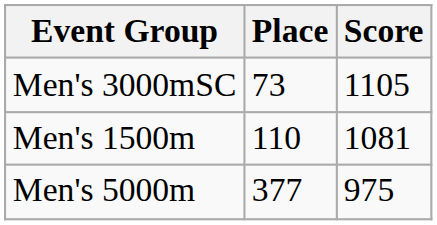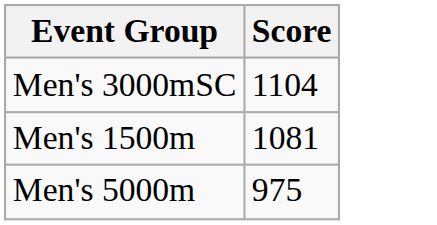- column: Place | 73 | 110 | 377
Men's 3000mSC | Score: 1105 -> 1104
